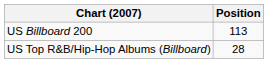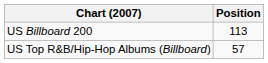US Top R&B/Hip-Hop Albums (Billboard) | Position: 28 -> 57
